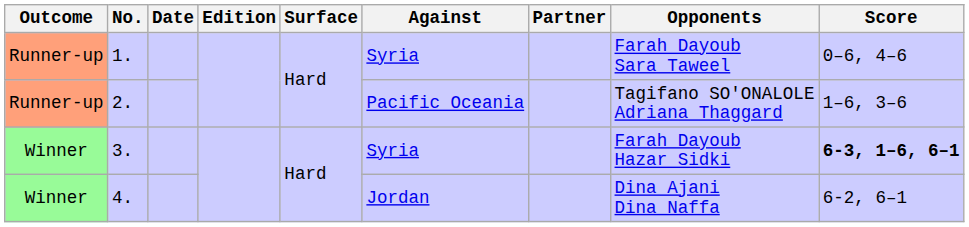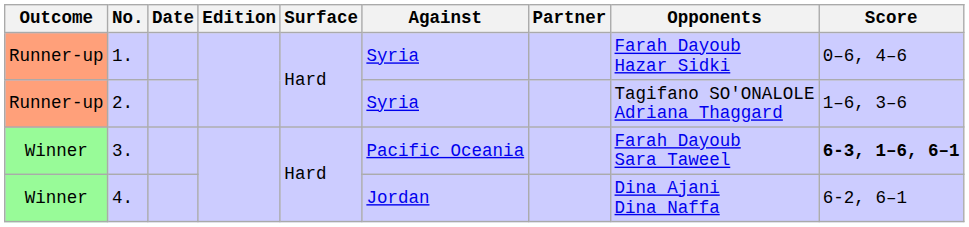1. | Opponents: Farah Dayoub Sara Taweel -> Farah Dayoub Hazar Sidki
2. | Against: Pacific Oceania -> Syria
3. | Against: Syria -> Pacific Oceania
3. | Opponents: Farah Dayoub Hazar Sidki -> Farah Dayoub Sara Taweel
